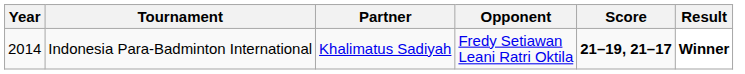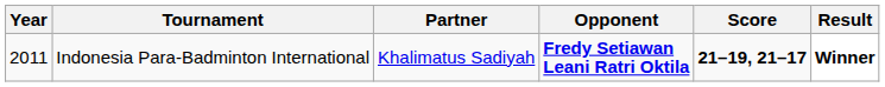Indonesia Para-Badminton International | Year: 2014 -> 2011
Indonesia Para-Badminton International | Opponent: normal -> bold
